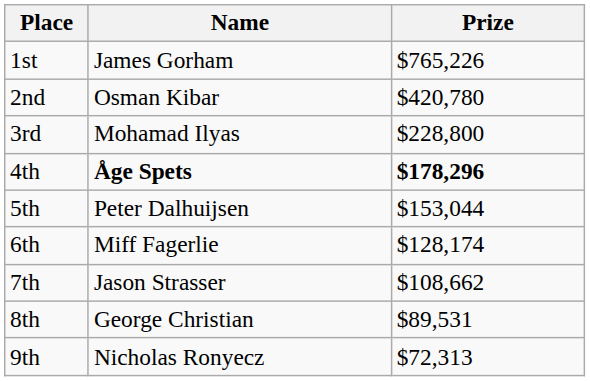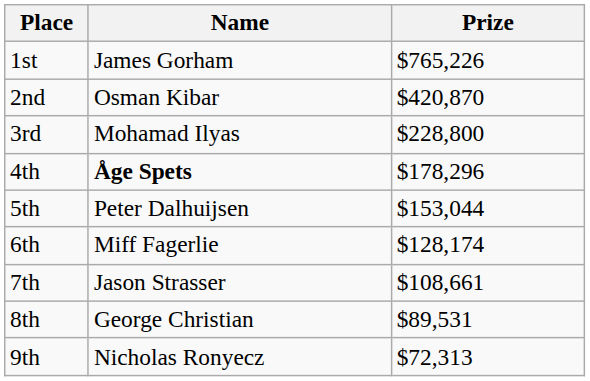2nd | Prize: $420,780 -> $420,870
4th | Prize: bold -> normal
7th | Prize: $108,662 -> $108,661
